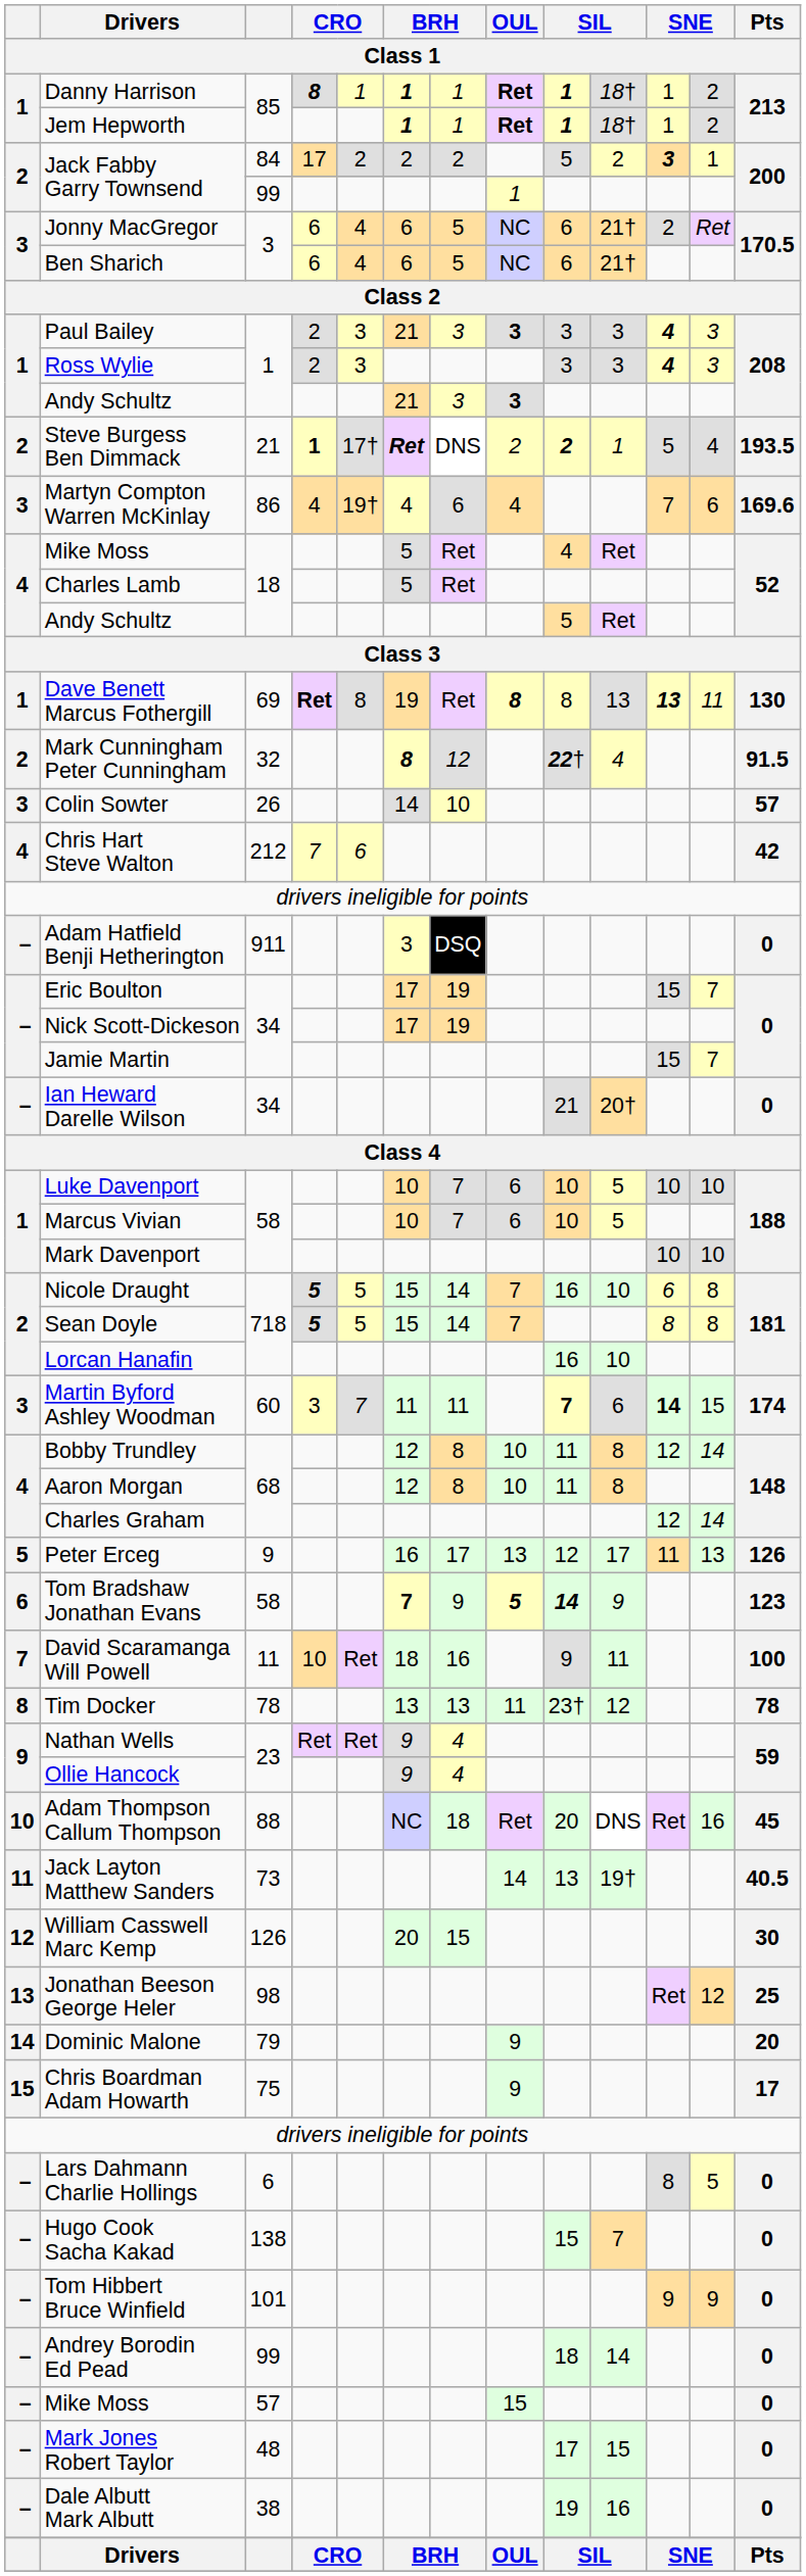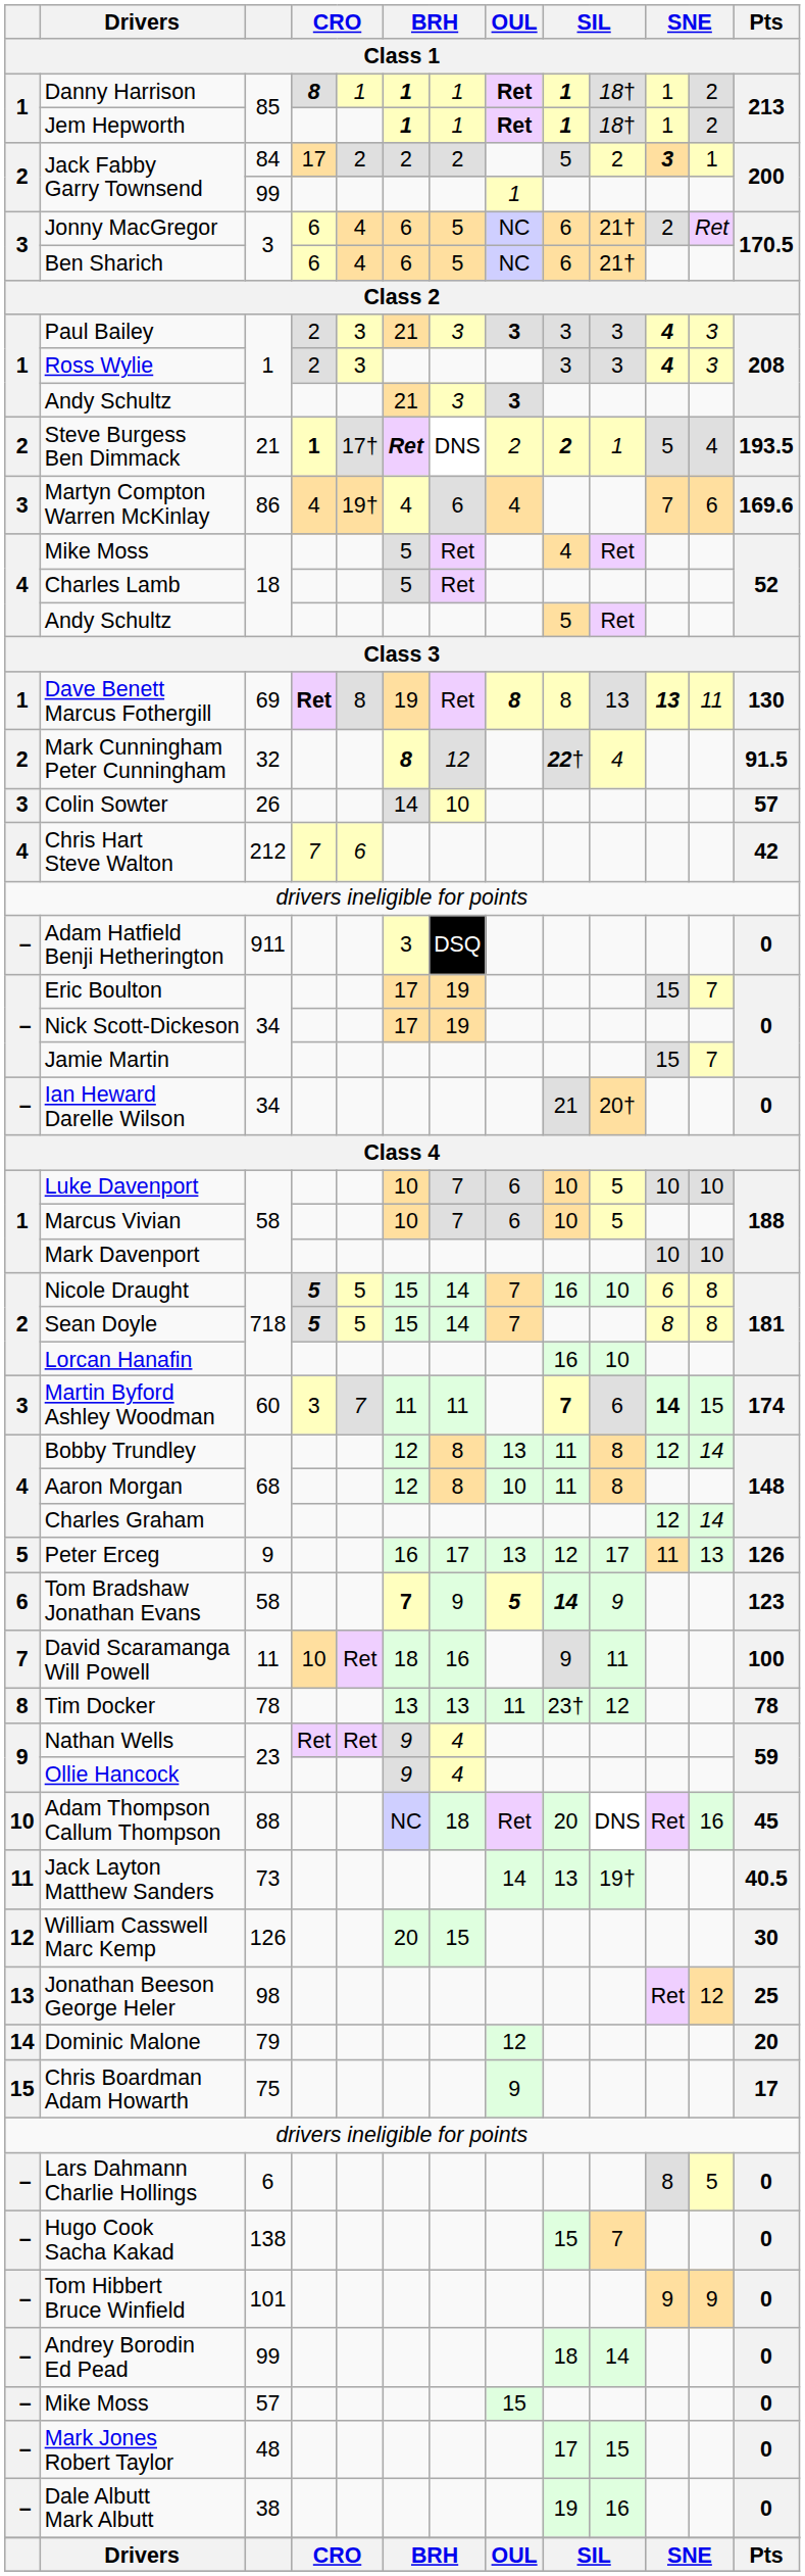Bobby Trundley | OUL: 10 -> 13
Dominic Malone | OUL: 9 -> 12
